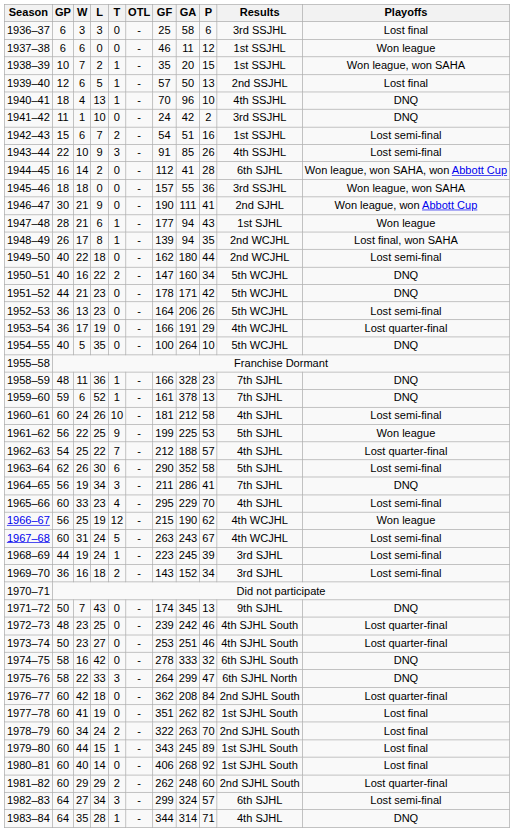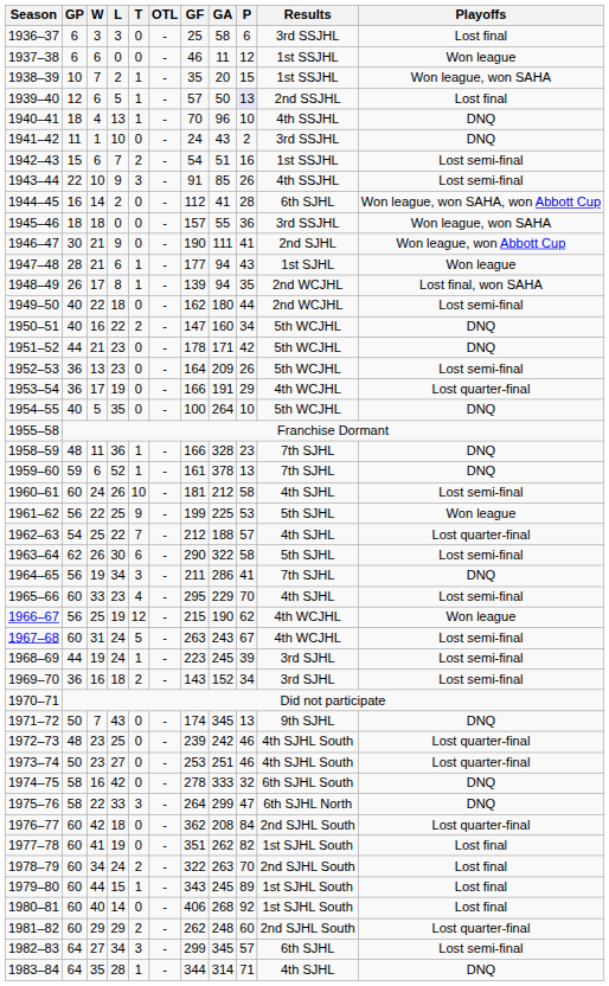1939–40 | P: no background -> lavender background
1941–42 | GA: 42 -> 43
1952–53 | GA: 206 -> 209
1963–64 | GA: 352 -> 322
1982–83 | GA: 324 -> 345
